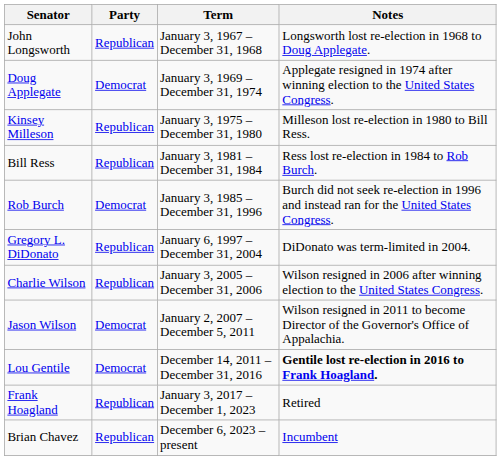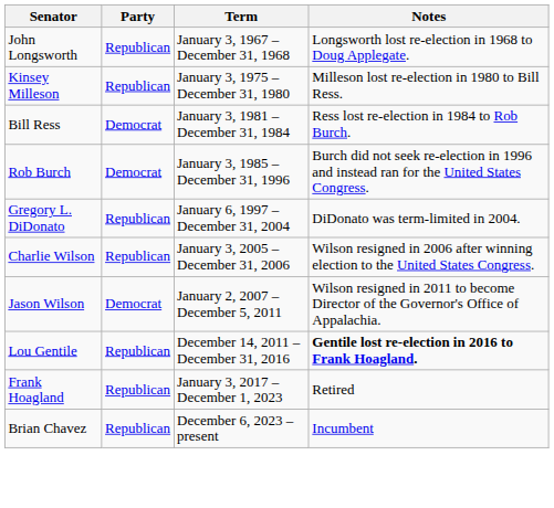- row: Doug Applegate | Democrat | January 3, 1969 – December 31, 1974 | Applegate resigned in 1974 after winning election to the United States Congress.
Bill Ress | Party: Republican -> Democrat
Lou Gentile | Party: Democrat -> Republican
